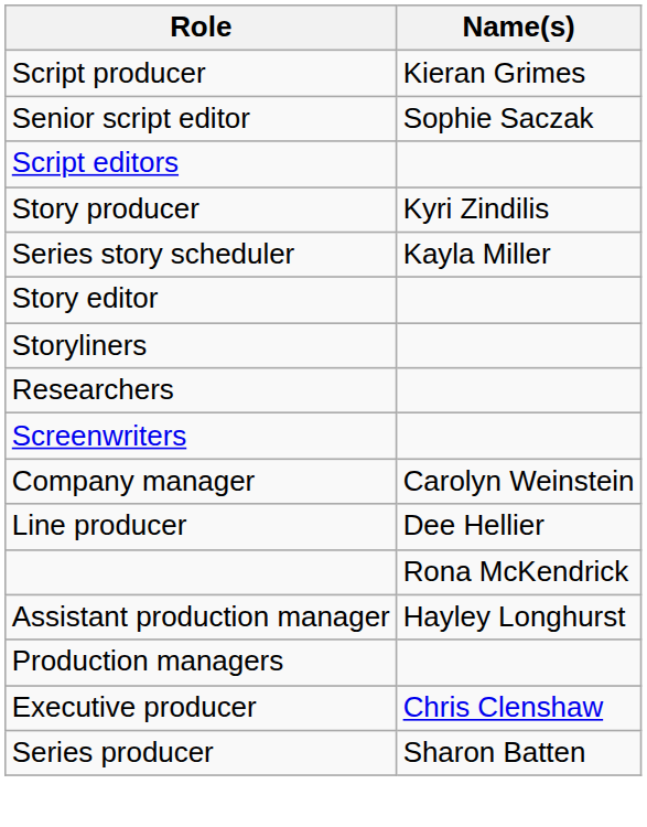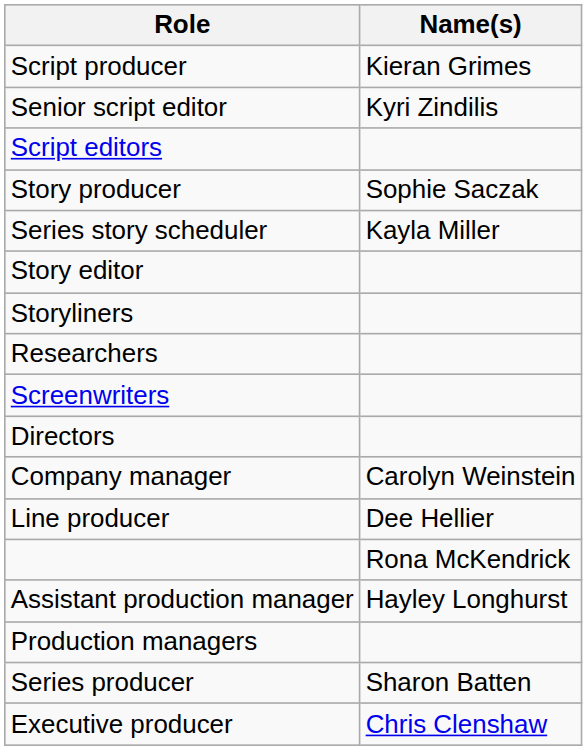Senior script editor | Name(s): Sophie Saczak -> Kyri Zindilis
Story producer | Name(s): Kyri Zindilis -> Sophie Saczak
+ row: Directors
rows swapped: Series producer <-> Executive producer
